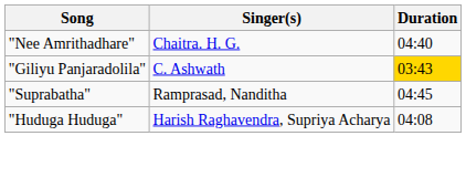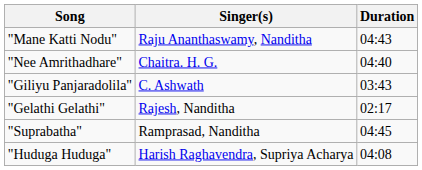+ row: "Mane Katti Nodu" | Raju Ananthaswamy, Nanditha | 04:43
"Giliyu Panjaradolila" | Duration: gold background -> no background
+ row: "Gelathi Gelathi" | Rajesh, Nanditha | 02:17
